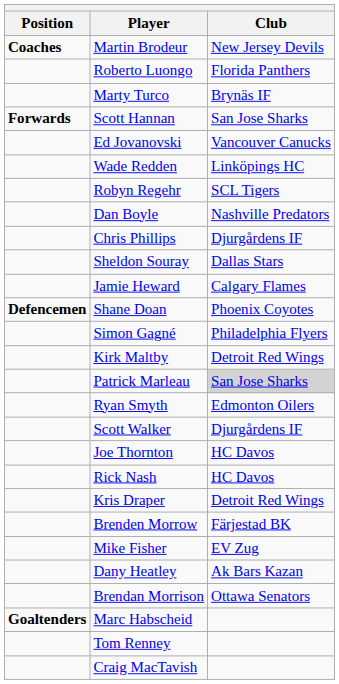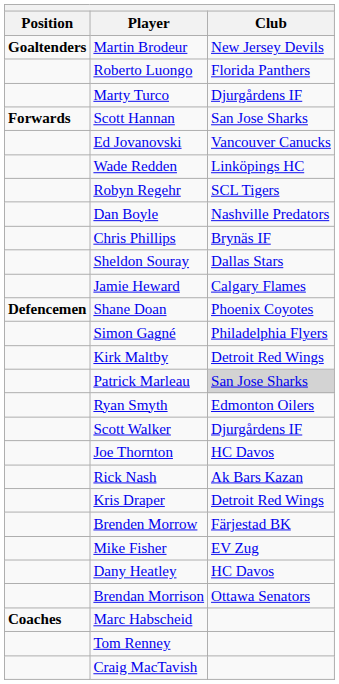Martin Brodeur | Position: Coaches -> Goaltenders
Marty Turco | Club: Brynäs IF -> Djurgårdens IF
Chris Phillips | Club: Djurgårdens IF -> Brynäs IF
Rick Nash | Club: HC Davos -> Ak Bars Kazan
Dany Heatley | Club: Ak Bars Kazan -> HC Davos
Marc Habscheid | Position: Goaltenders -> Coaches
